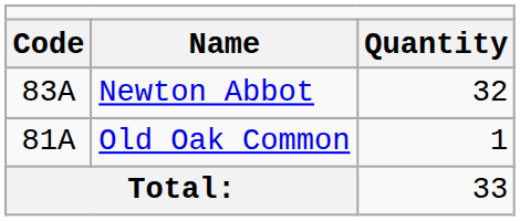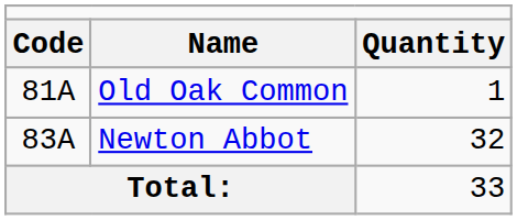rows swapped: Old Oak Common <-> Newton Abbot
